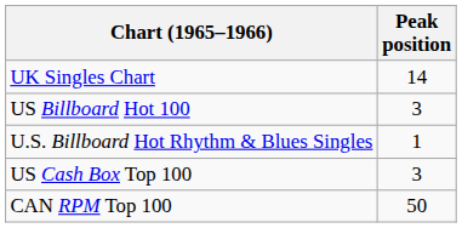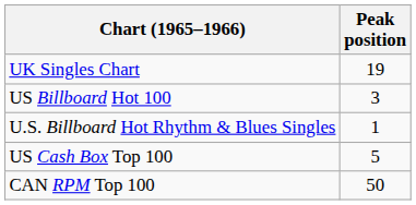UK Singles Chart | Peak position: 14 -> 19
US Cash Box Top 100 | Peak position: 3 -> 5
